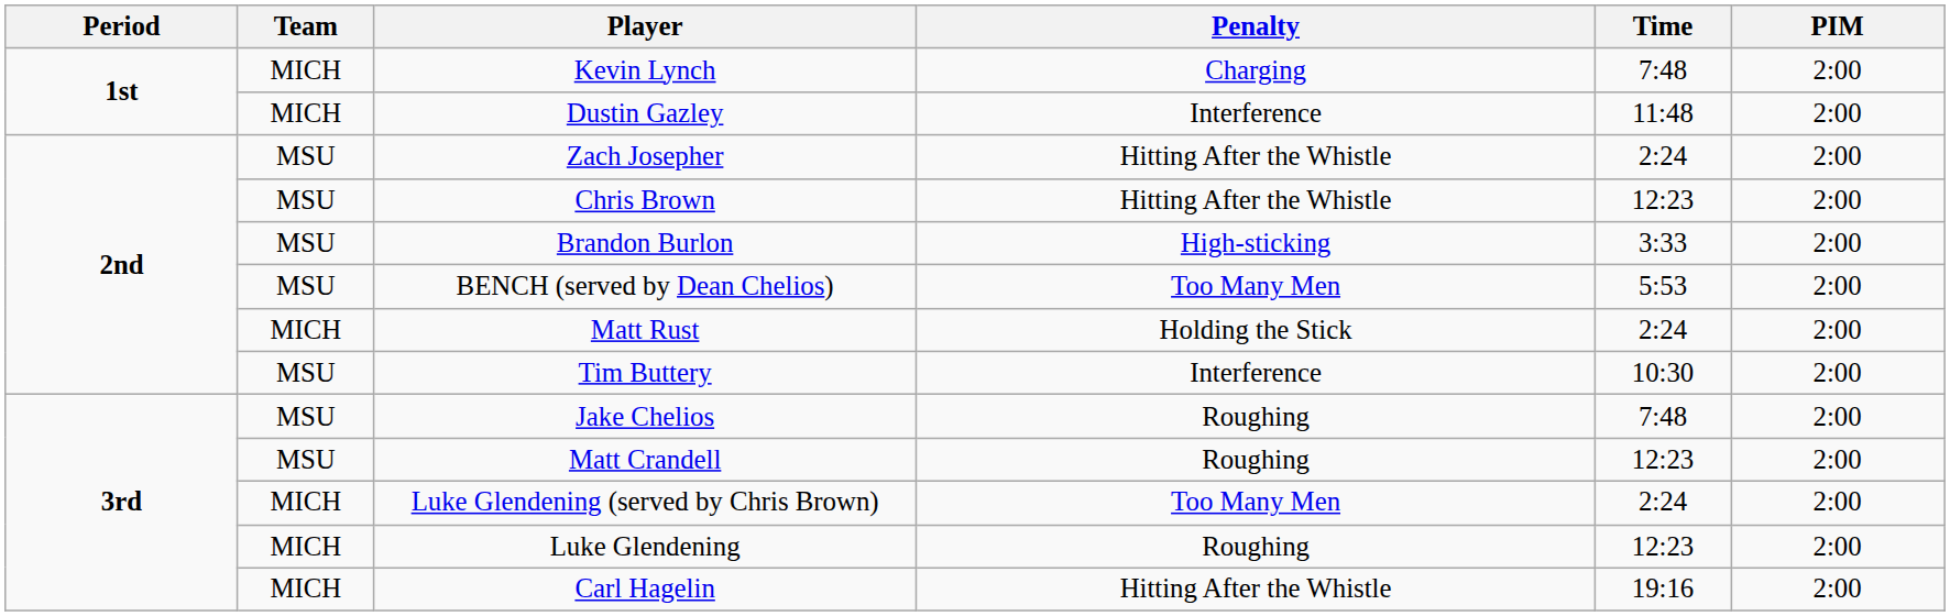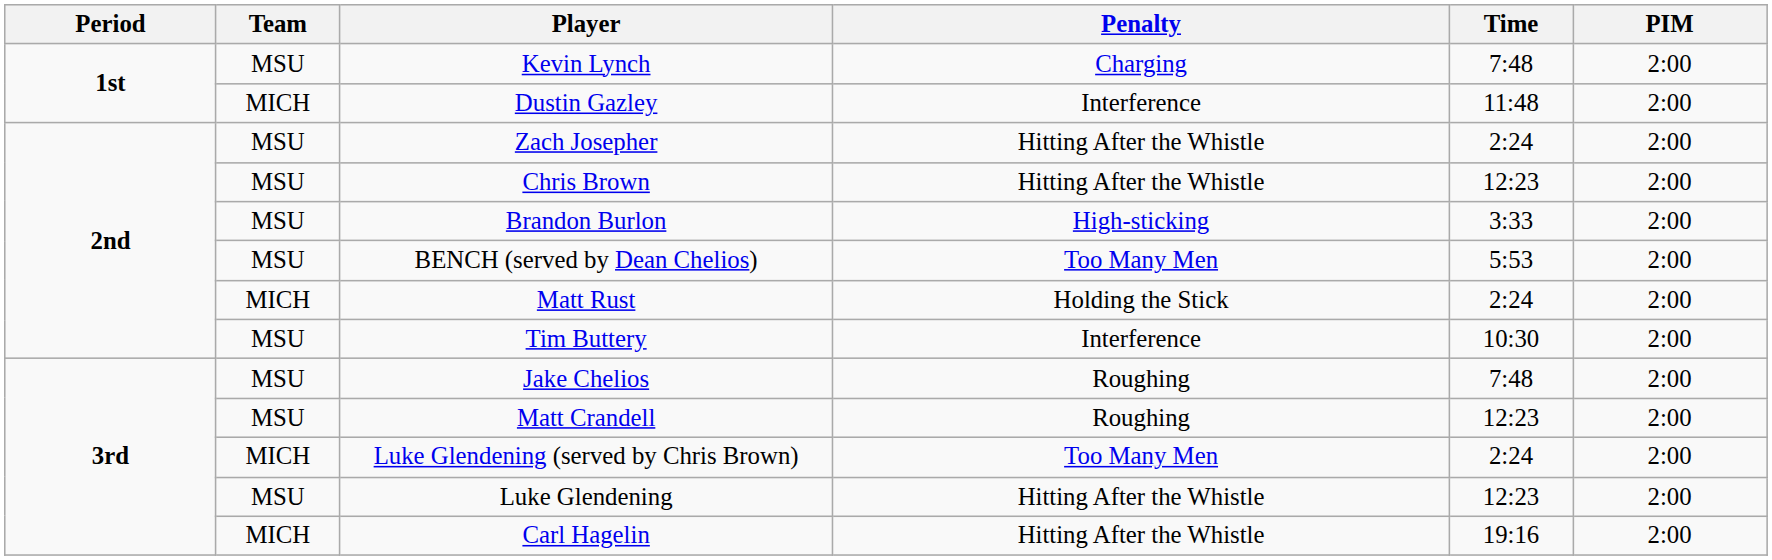Kevin Lynch | Team: MICH -> MSU
Luke Glendening | Team: MICH -> MSU
Luke Glendening | Penalty: Roughing -> Hitting After the Whistle
